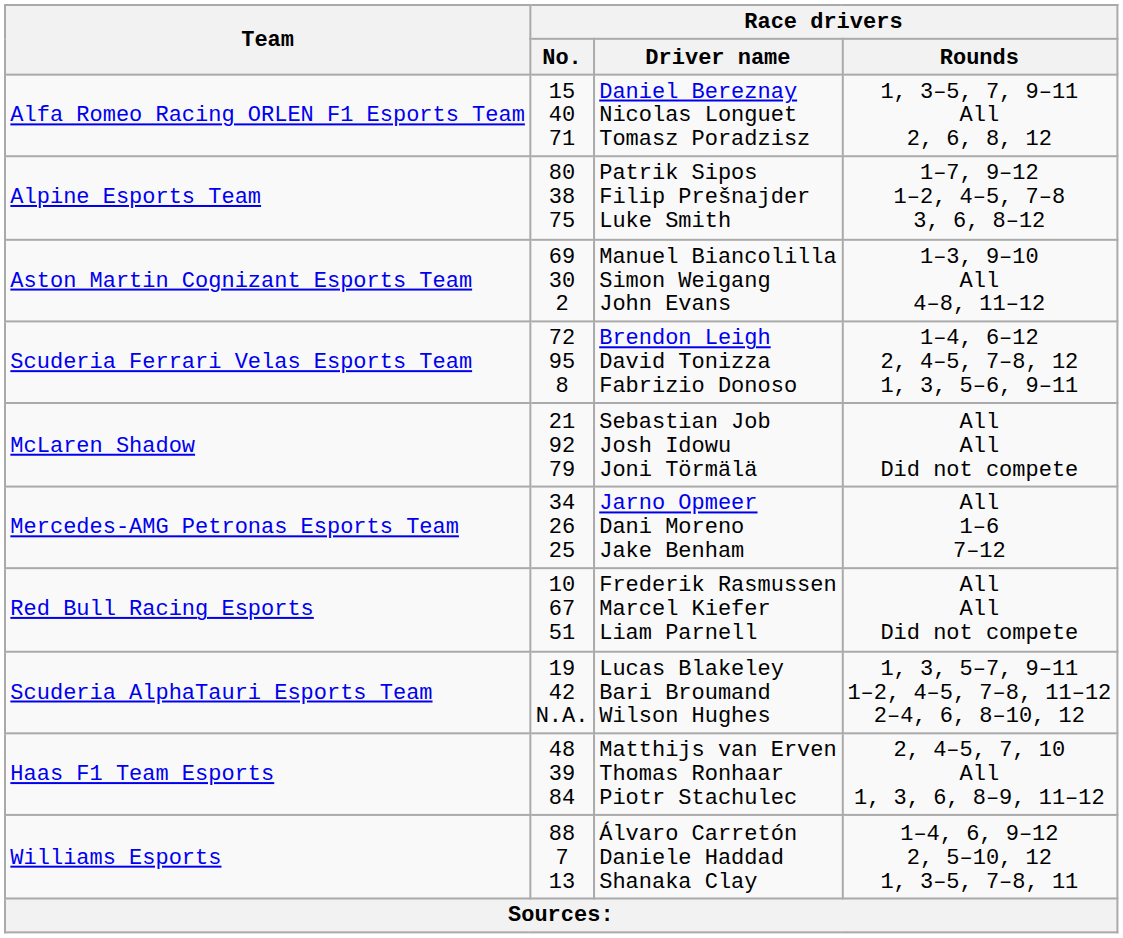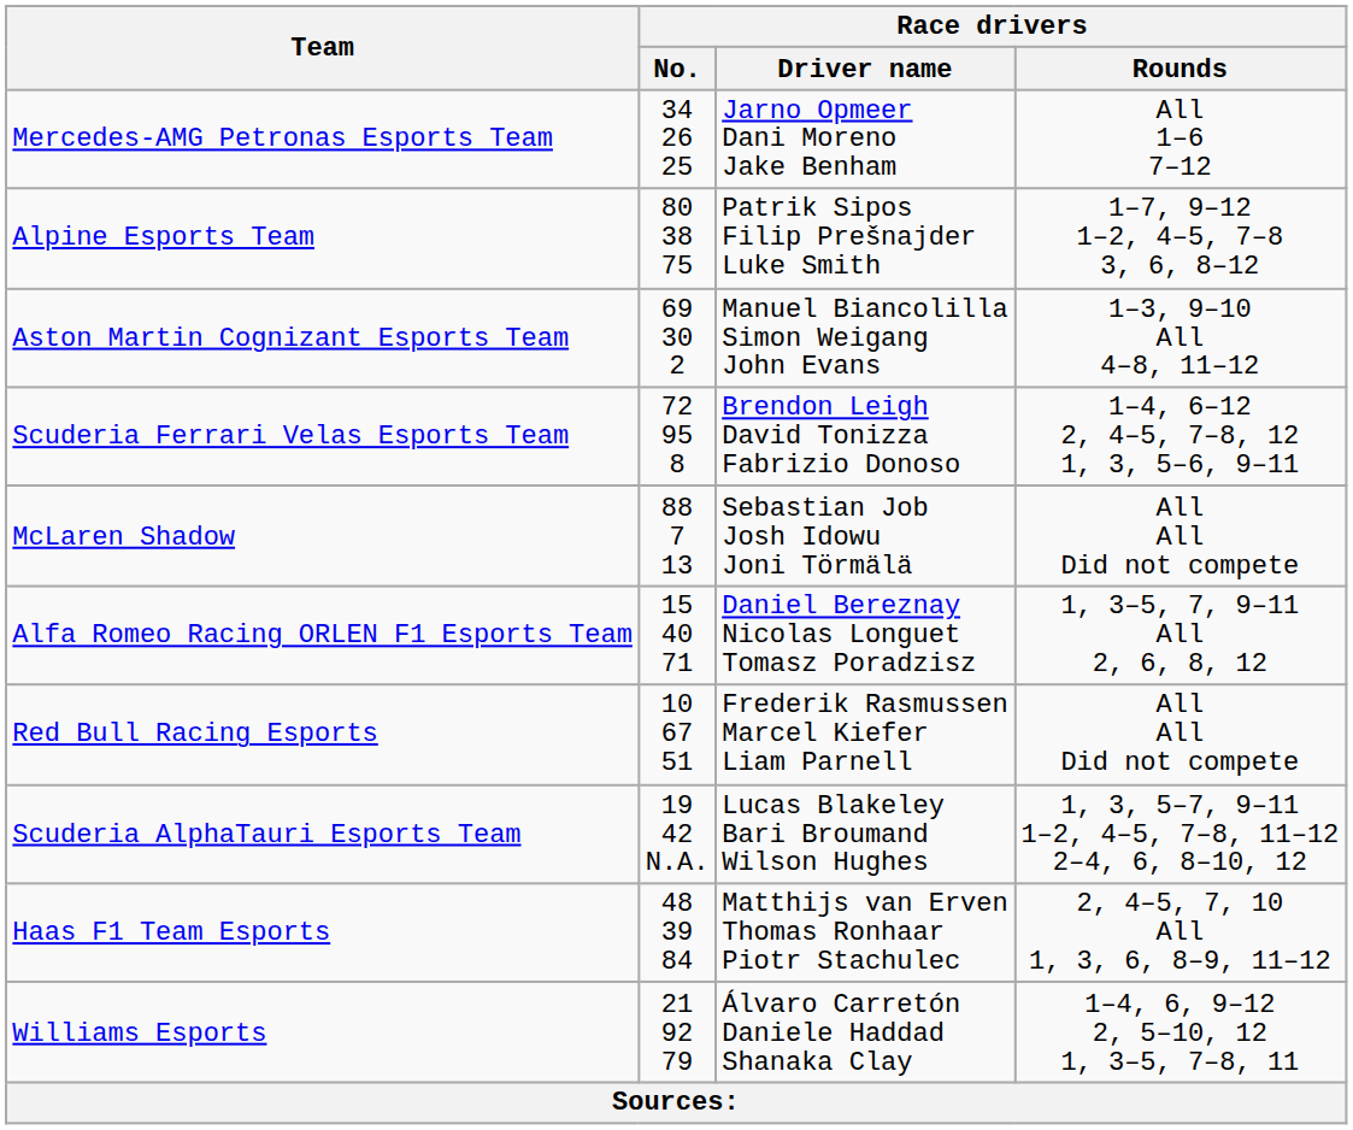rows swapped: Alfa Romeo Racing ORLEN F1 Esports Team <-> Mercedes-AMG Petronas Esports Team
McLaren Shadow | Race drivers / No.: 21 92 79 -> 88 7 13
Williams Esports | Race drivers / No.: 88 7 13 -> 21 92 79
